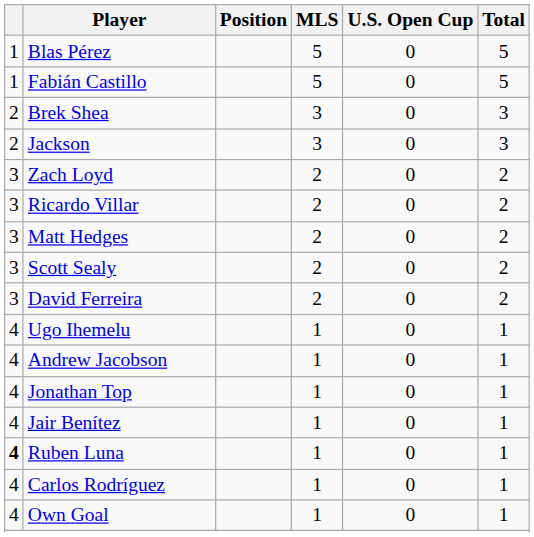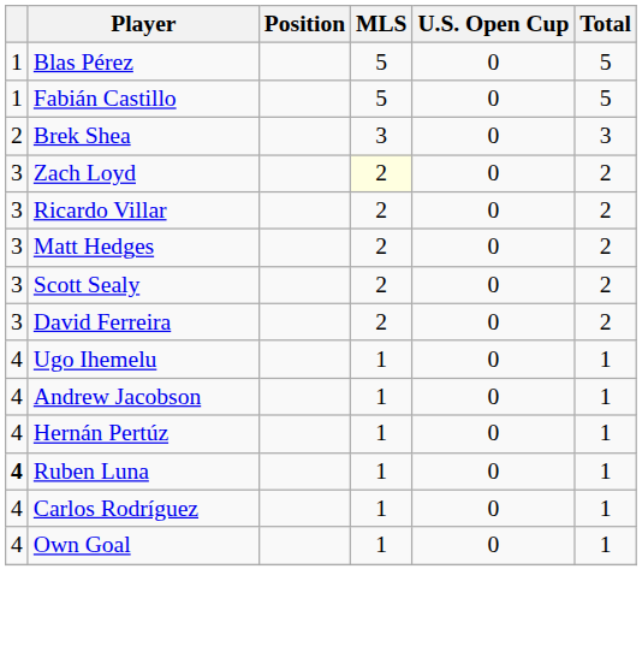- row: 2 | Jackson | 3 | 0 | 3
Zach Loyd | MLS: no background -> lightyellow background
- row: 4 | Jonathan Top | 1 | 0 | 1
+ row: 4 | Hernán Pertúz | 1 | 0 | 1
- row: 4 | Jair Benítez | 1 | 0 | 1
